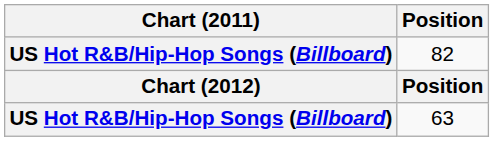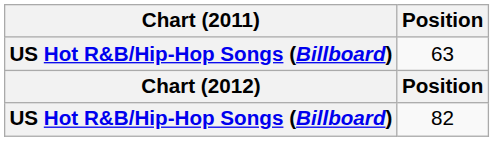rows swapped: 63 <-> 82
